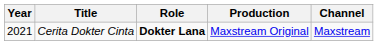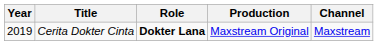Cerita Dokter Cinta | Year: 2021 -> 2019
